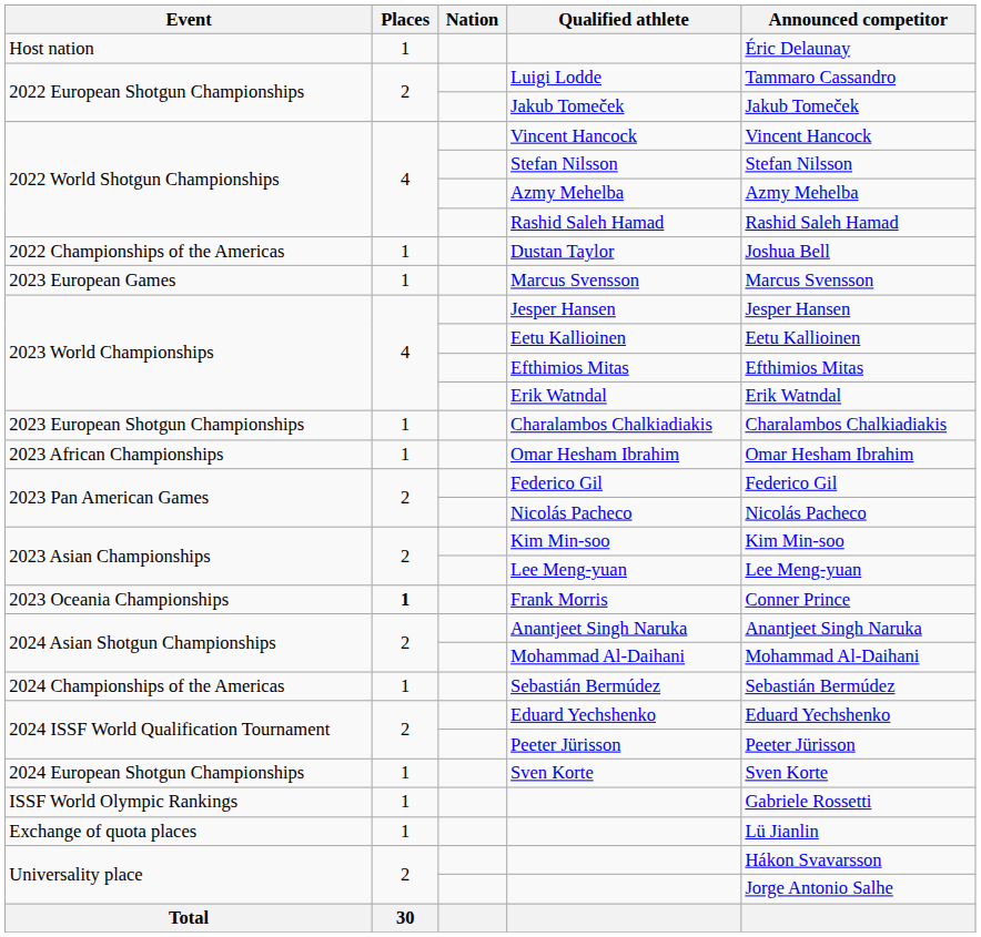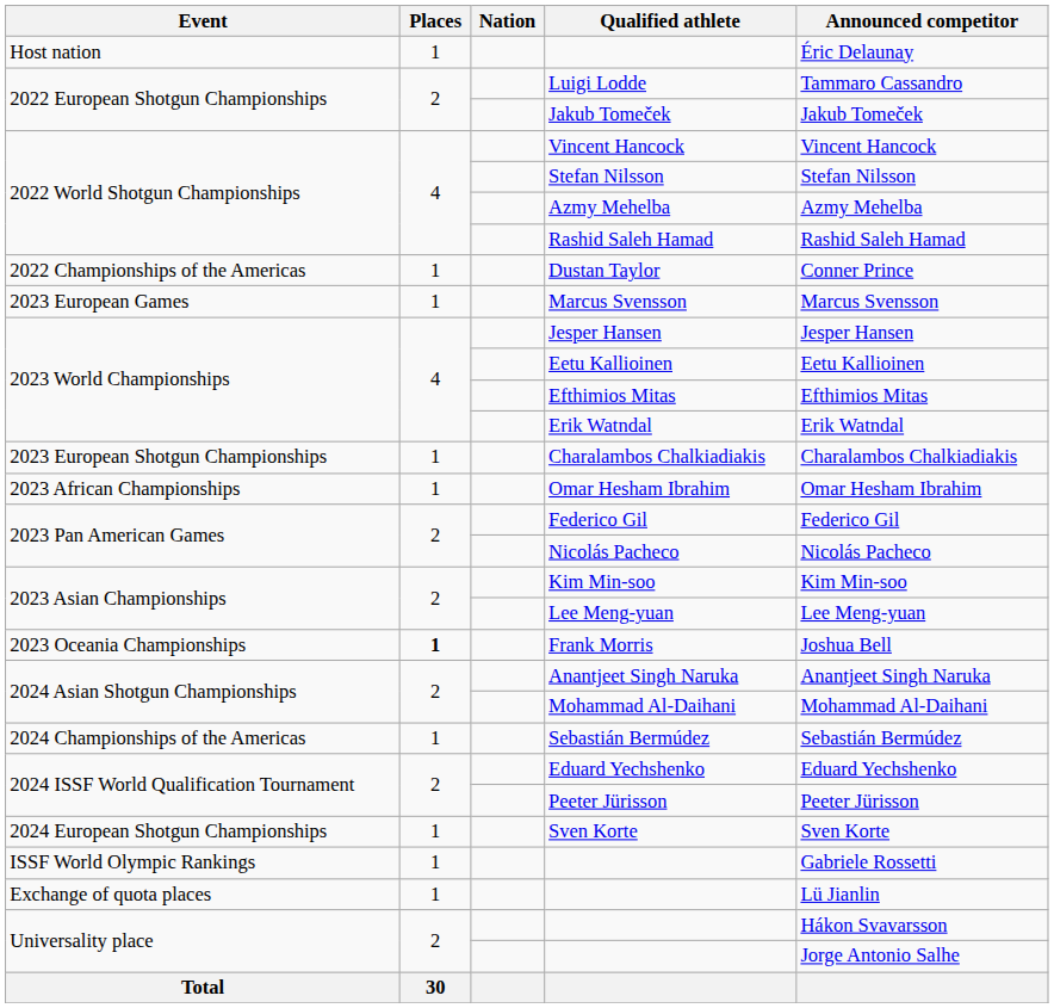Dustan Taylor | Announced competitor: Joshua Bell -> Conner Prince
Frank Morris | Announced competitor: Conner Prince -> Joshua Bell
